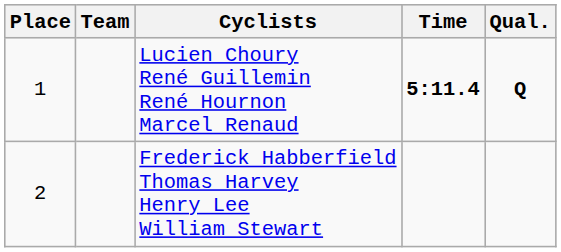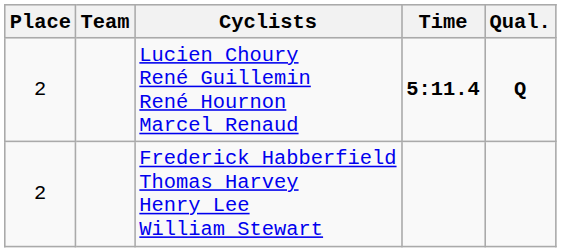Lucien Choury René Guillemin René Hournon Marcel Renaud | Place: 1 -> 2
